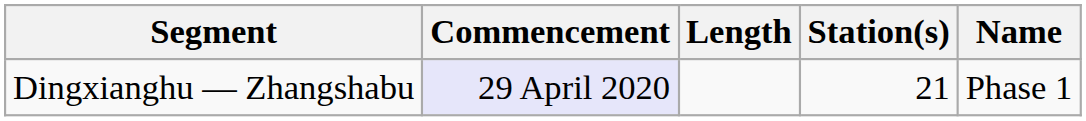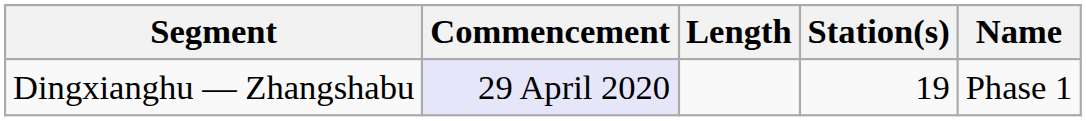Dingxianghu — Zhangshabu | Station(s): 21 -> 19
